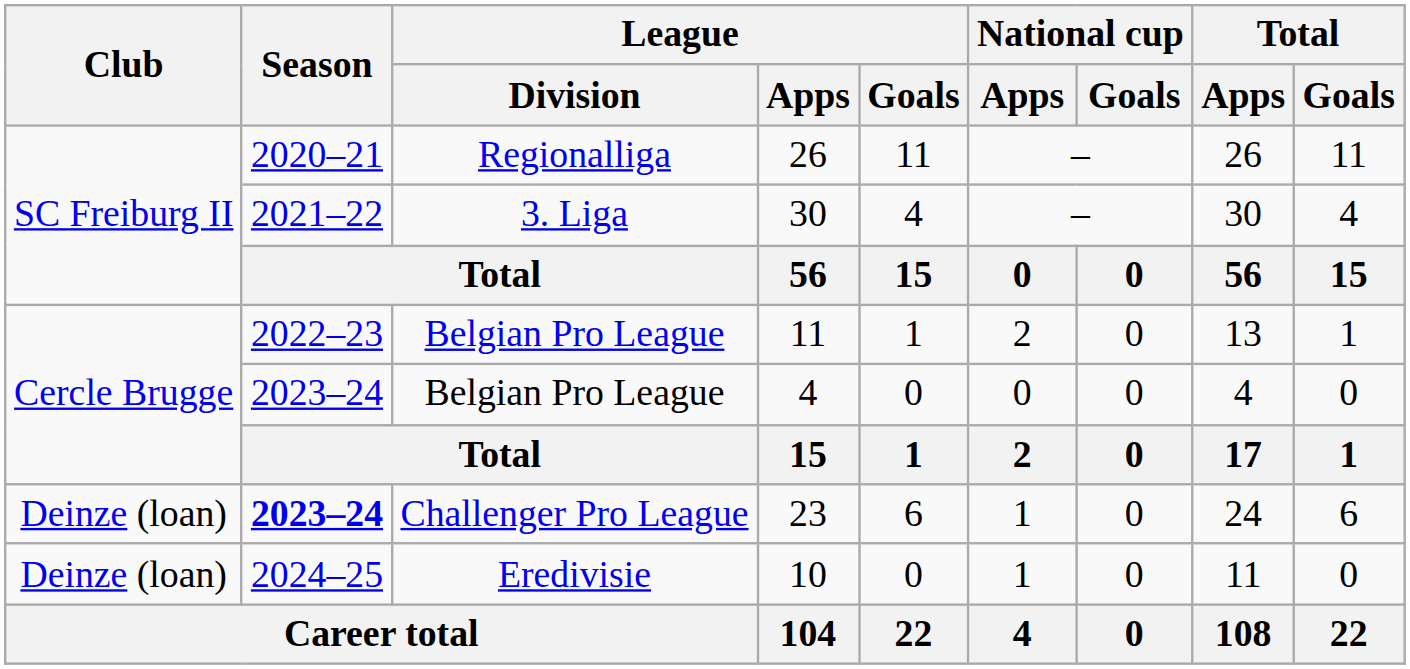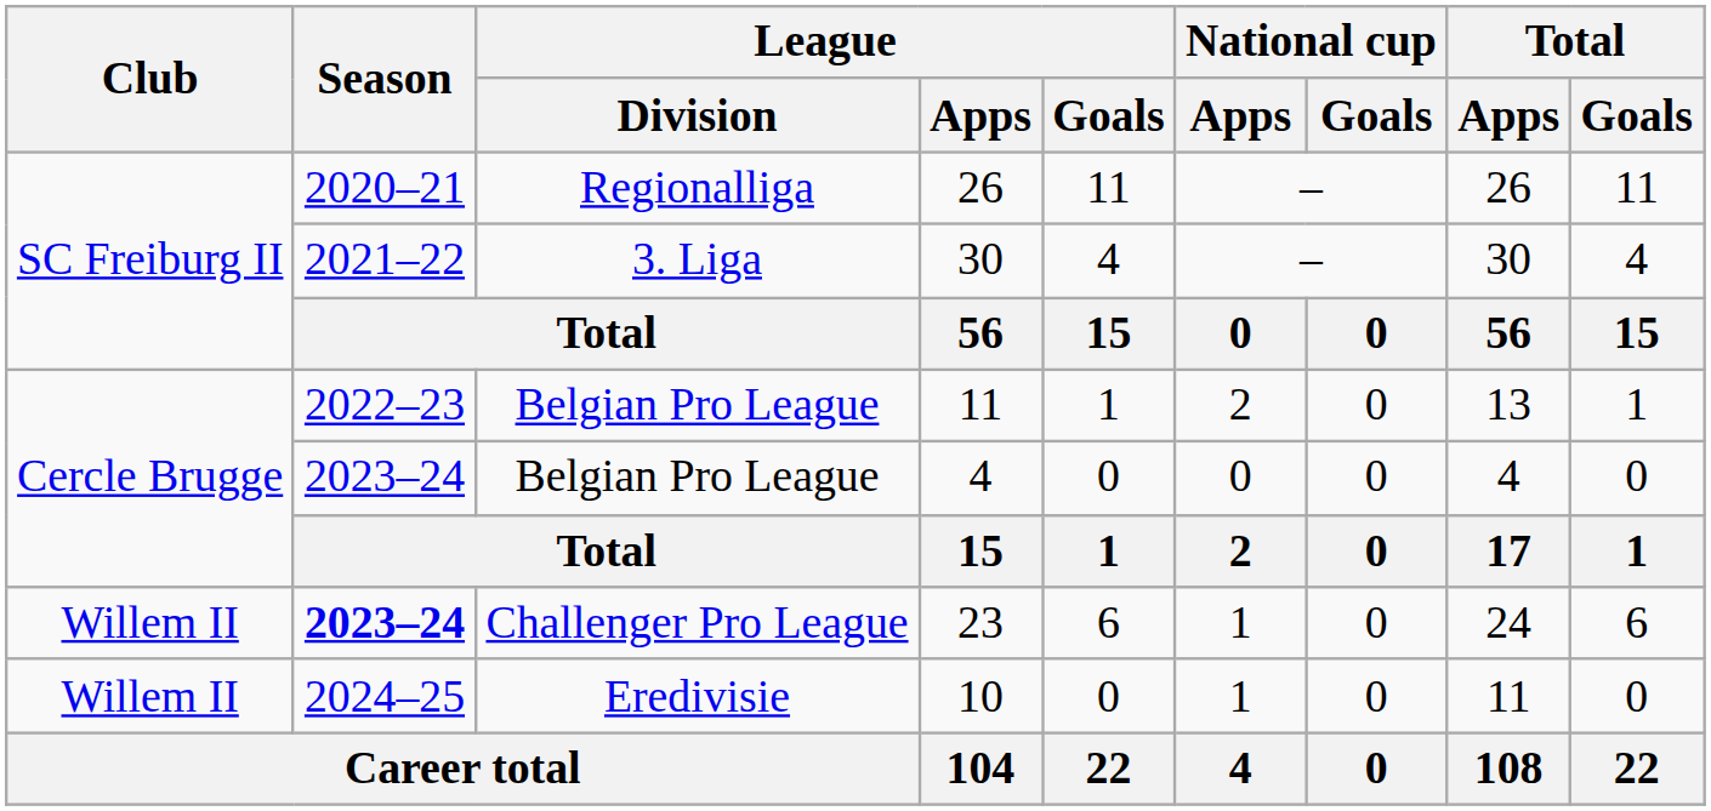23 | Club: Deinze (loan) -> Willem II
10 | Club: Deinze (loan) -> Willem II
